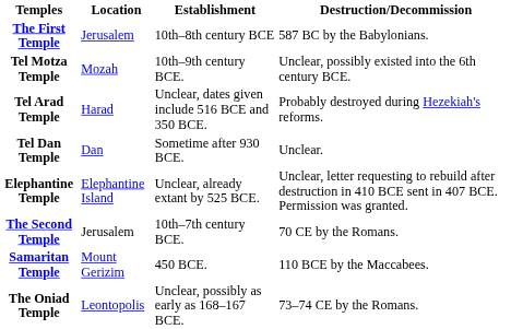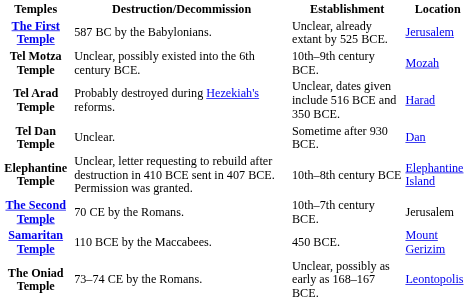columns swapped: Location <-> Destruction/Decommission
The First Temple | Establishment: 10th–8th century BCE -> Unclear, already extant by 525 BCE.
Elephantine Temple | Establishment: Unclear, already extant by 525 BCE. -> 10th–8th century BCE
